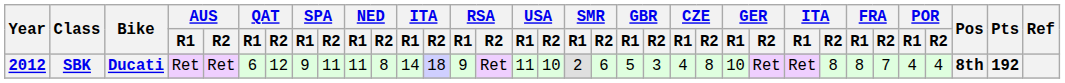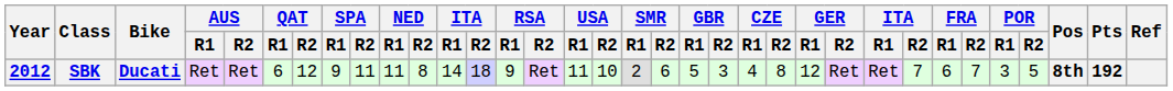SBK | GER / R1: 10 -> 12
SBK | column 27: 8 -> 7
SBK | FRA / R1: 8 -> 6
SBK | POR / R1: 4 -> 3
SBK | POR / R2: 4 -> 5
